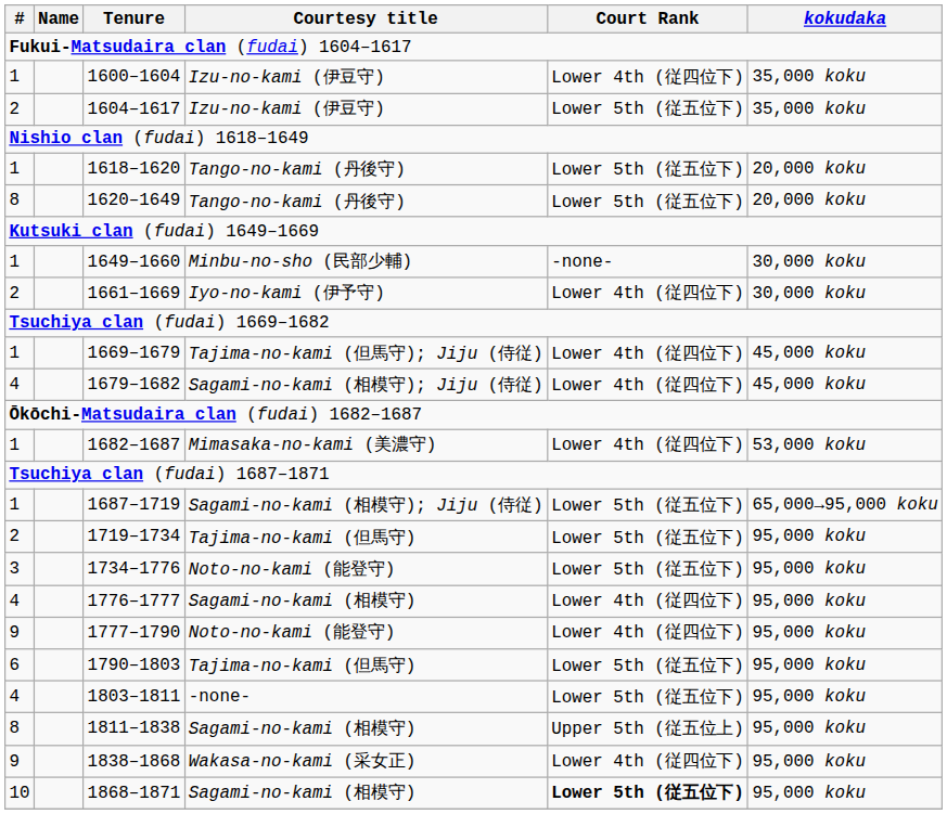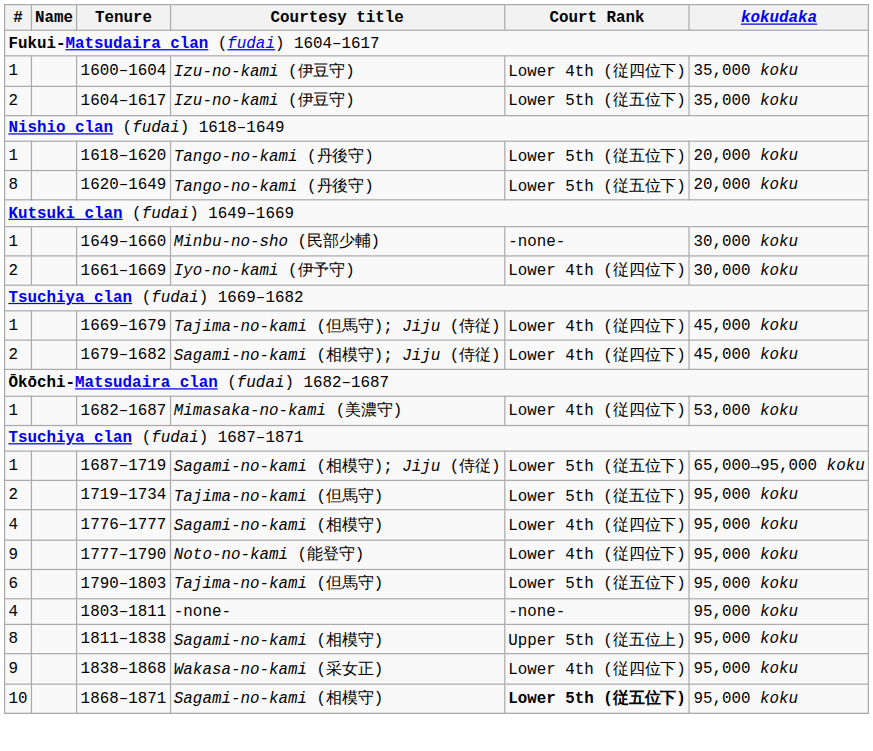1679–1682 | #: 4 -> 2
- row: 3 | 1734–1776 | Noto-no-kami (能登守) | Lower 5th (従五位下) | 95,000 koku
1803–1811 | Court Rank: Lower 5th (従五位下) -> -none-
